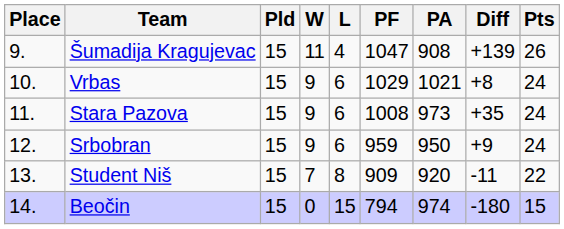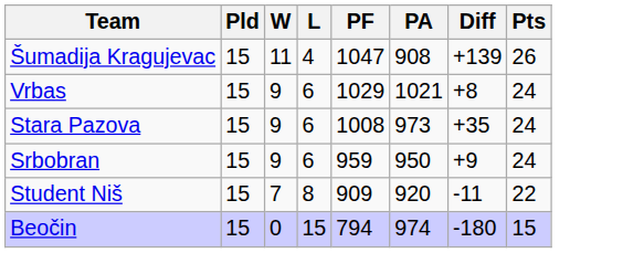- column: Place | 9. | 10. | 11. | 12. | 13. | 14.
